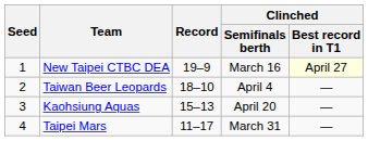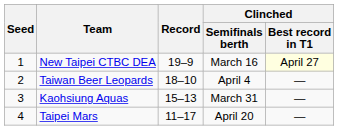Kaohsiung Aquas | Clinched / Semifinals berth: April 20 -> March 31
Taipei Mars | Clinched / Semifinals berth: March 31 -> April 20
